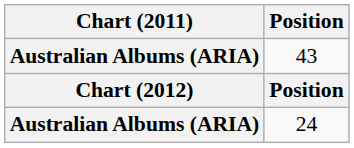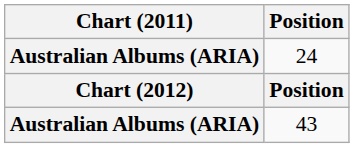rows swapped: 24 <-> 43
